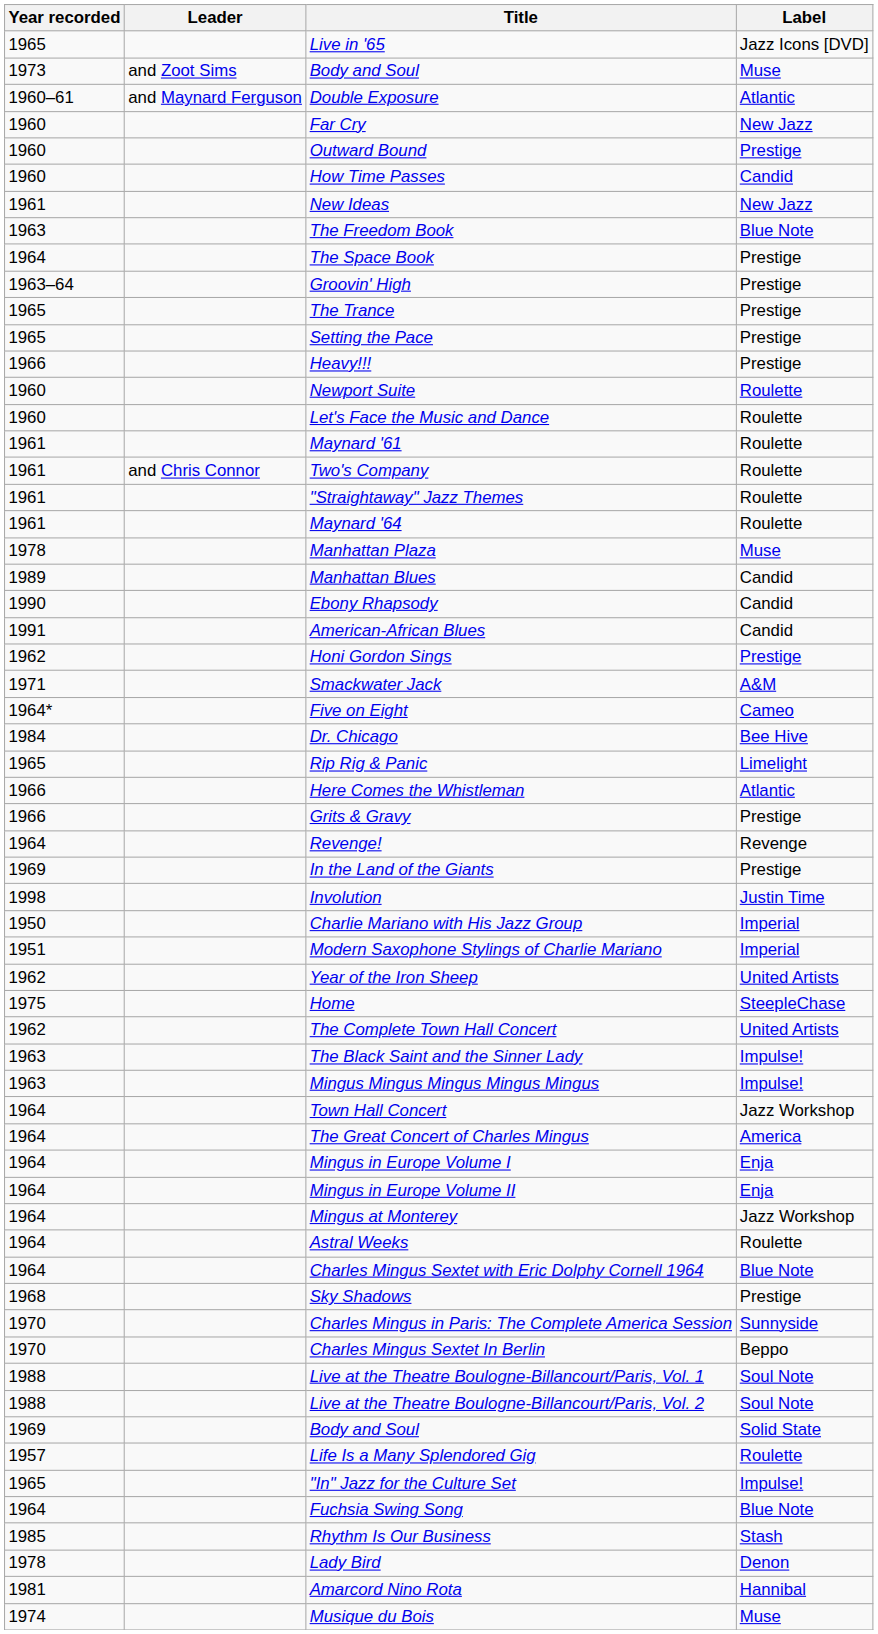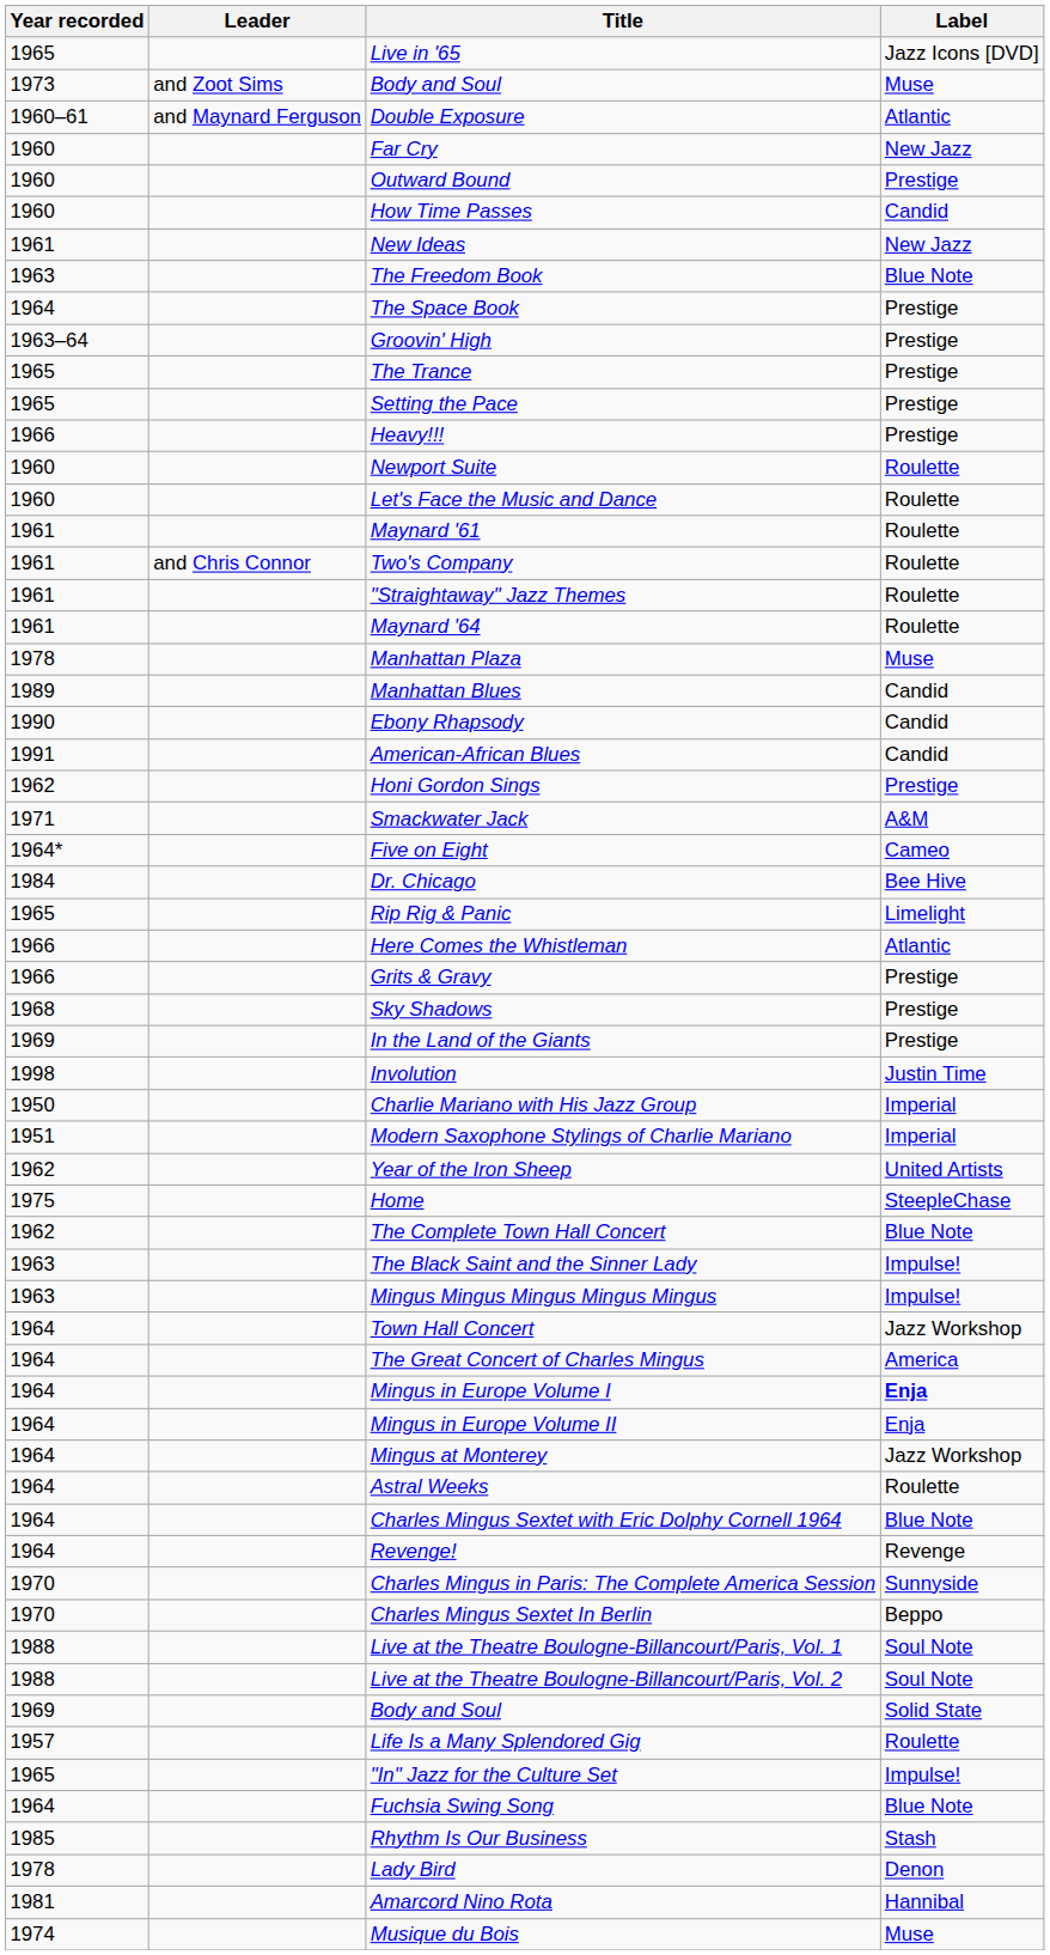rows swapped: Sky Shadows <-> Revenge!
The Complete Town Hall Concert | Label: United Artists -> Blue Note
Mingus in Europe Volume I | Label: normal -> bold
